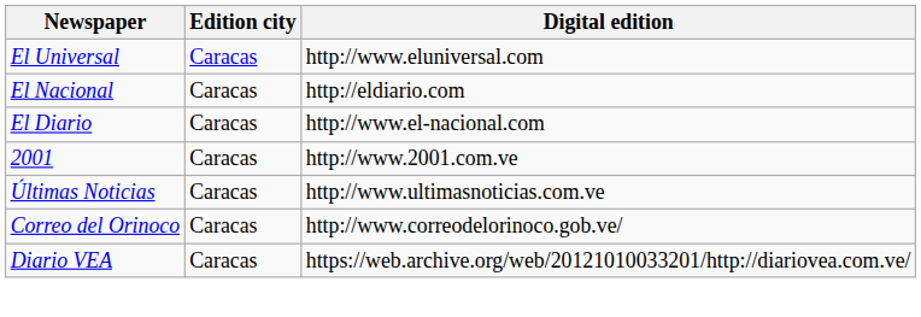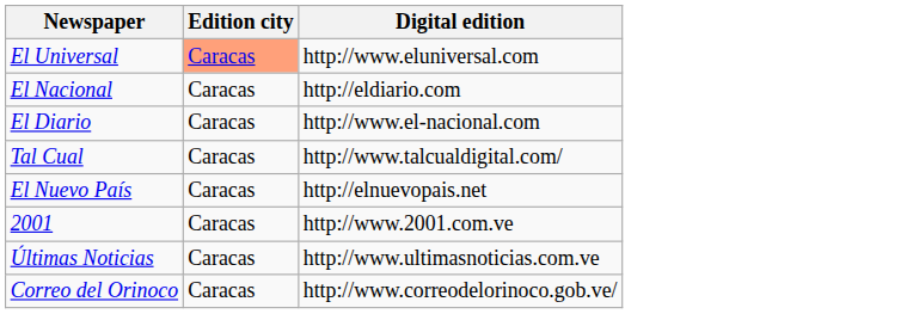El Universal | Edition city: no background -> lightsalmon background
+ row: Tal Cual | Caracas | http://www.talcualdigital.com/
+ row: El Nuevo País | Caracas | http://elnuevopais.net
- row: Diario VEA | Caracas | https://web.archive.org/web/20121010033201/http://diariovea.com.ve/
